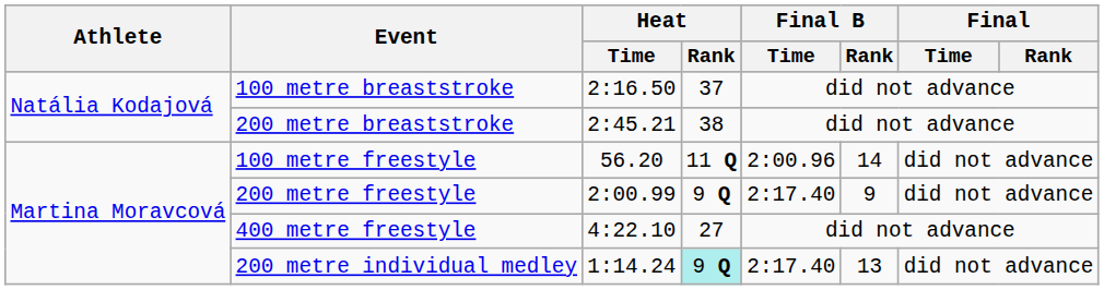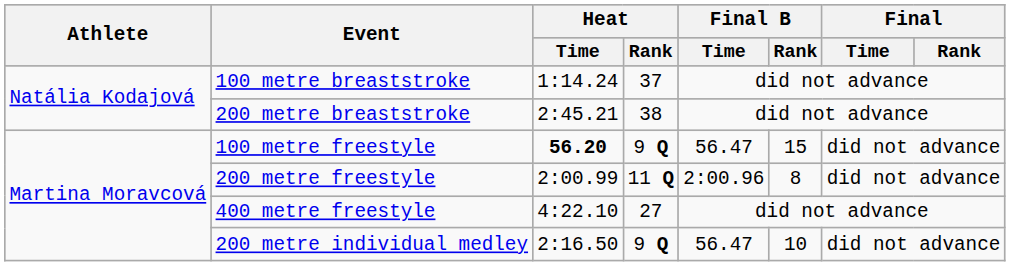100 metre breaststroke | Heat / Time: 2:16.50 -> 1:14.24
100 metre freestyle | Heat / Time: normal -> bold
100 metre freestyle | Heat / Rank: 11 Q -> 9 Q
100 metre freestyle | Final B / Time: 2:00.96 -> 56.47
100 metre freestyle | Final B / Rank: 14 -> 15
200 metre freestyle | Heat / Rank: 9 Q -> 11 Q
200 metre freestyle | Final B / Time: 2:17.40 -> 2:00.96
200 metre freestyle | Final B / Rank: 9 -> 8
200 metre individual medley | Heat / Time: 1:14.24 -> 2:16.50
200 metre individual medley | Heat / Rank: paleturquoise background -> no background
200 metre individual medley | Final B / Time: 2:17.40 -> 56.47
200 metre individual medley | Final B / Rank: 13 -> 10
